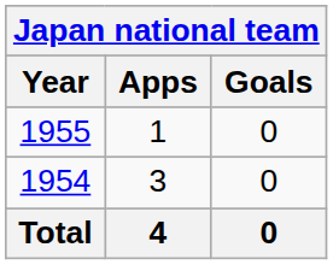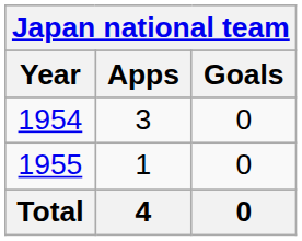rows swapped: 1954 <-> 1955
